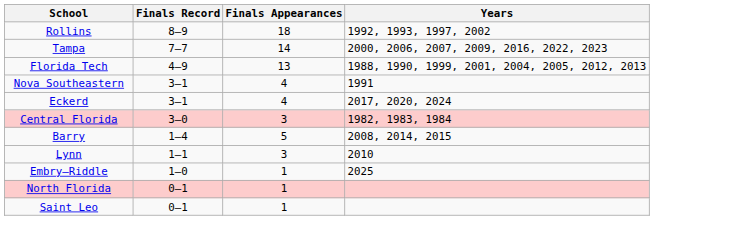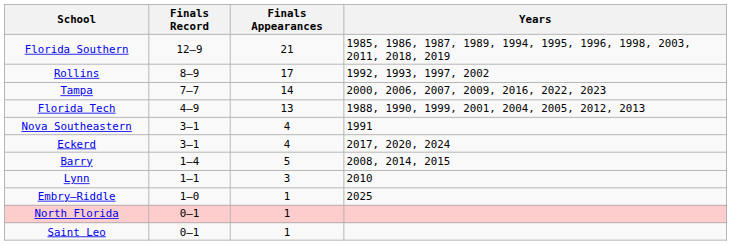+ row: Florida Southern | 12–9 | 21 | 1985, 1986, 1987, 1989, 1994, 1995, 1996, 1998, 2003, 2011, 2018, 2019
Rollins | Finals Appearances: 18 -> 17
- row: Central Florida | 3–0 | 3 | 1982, 1983, 1984
